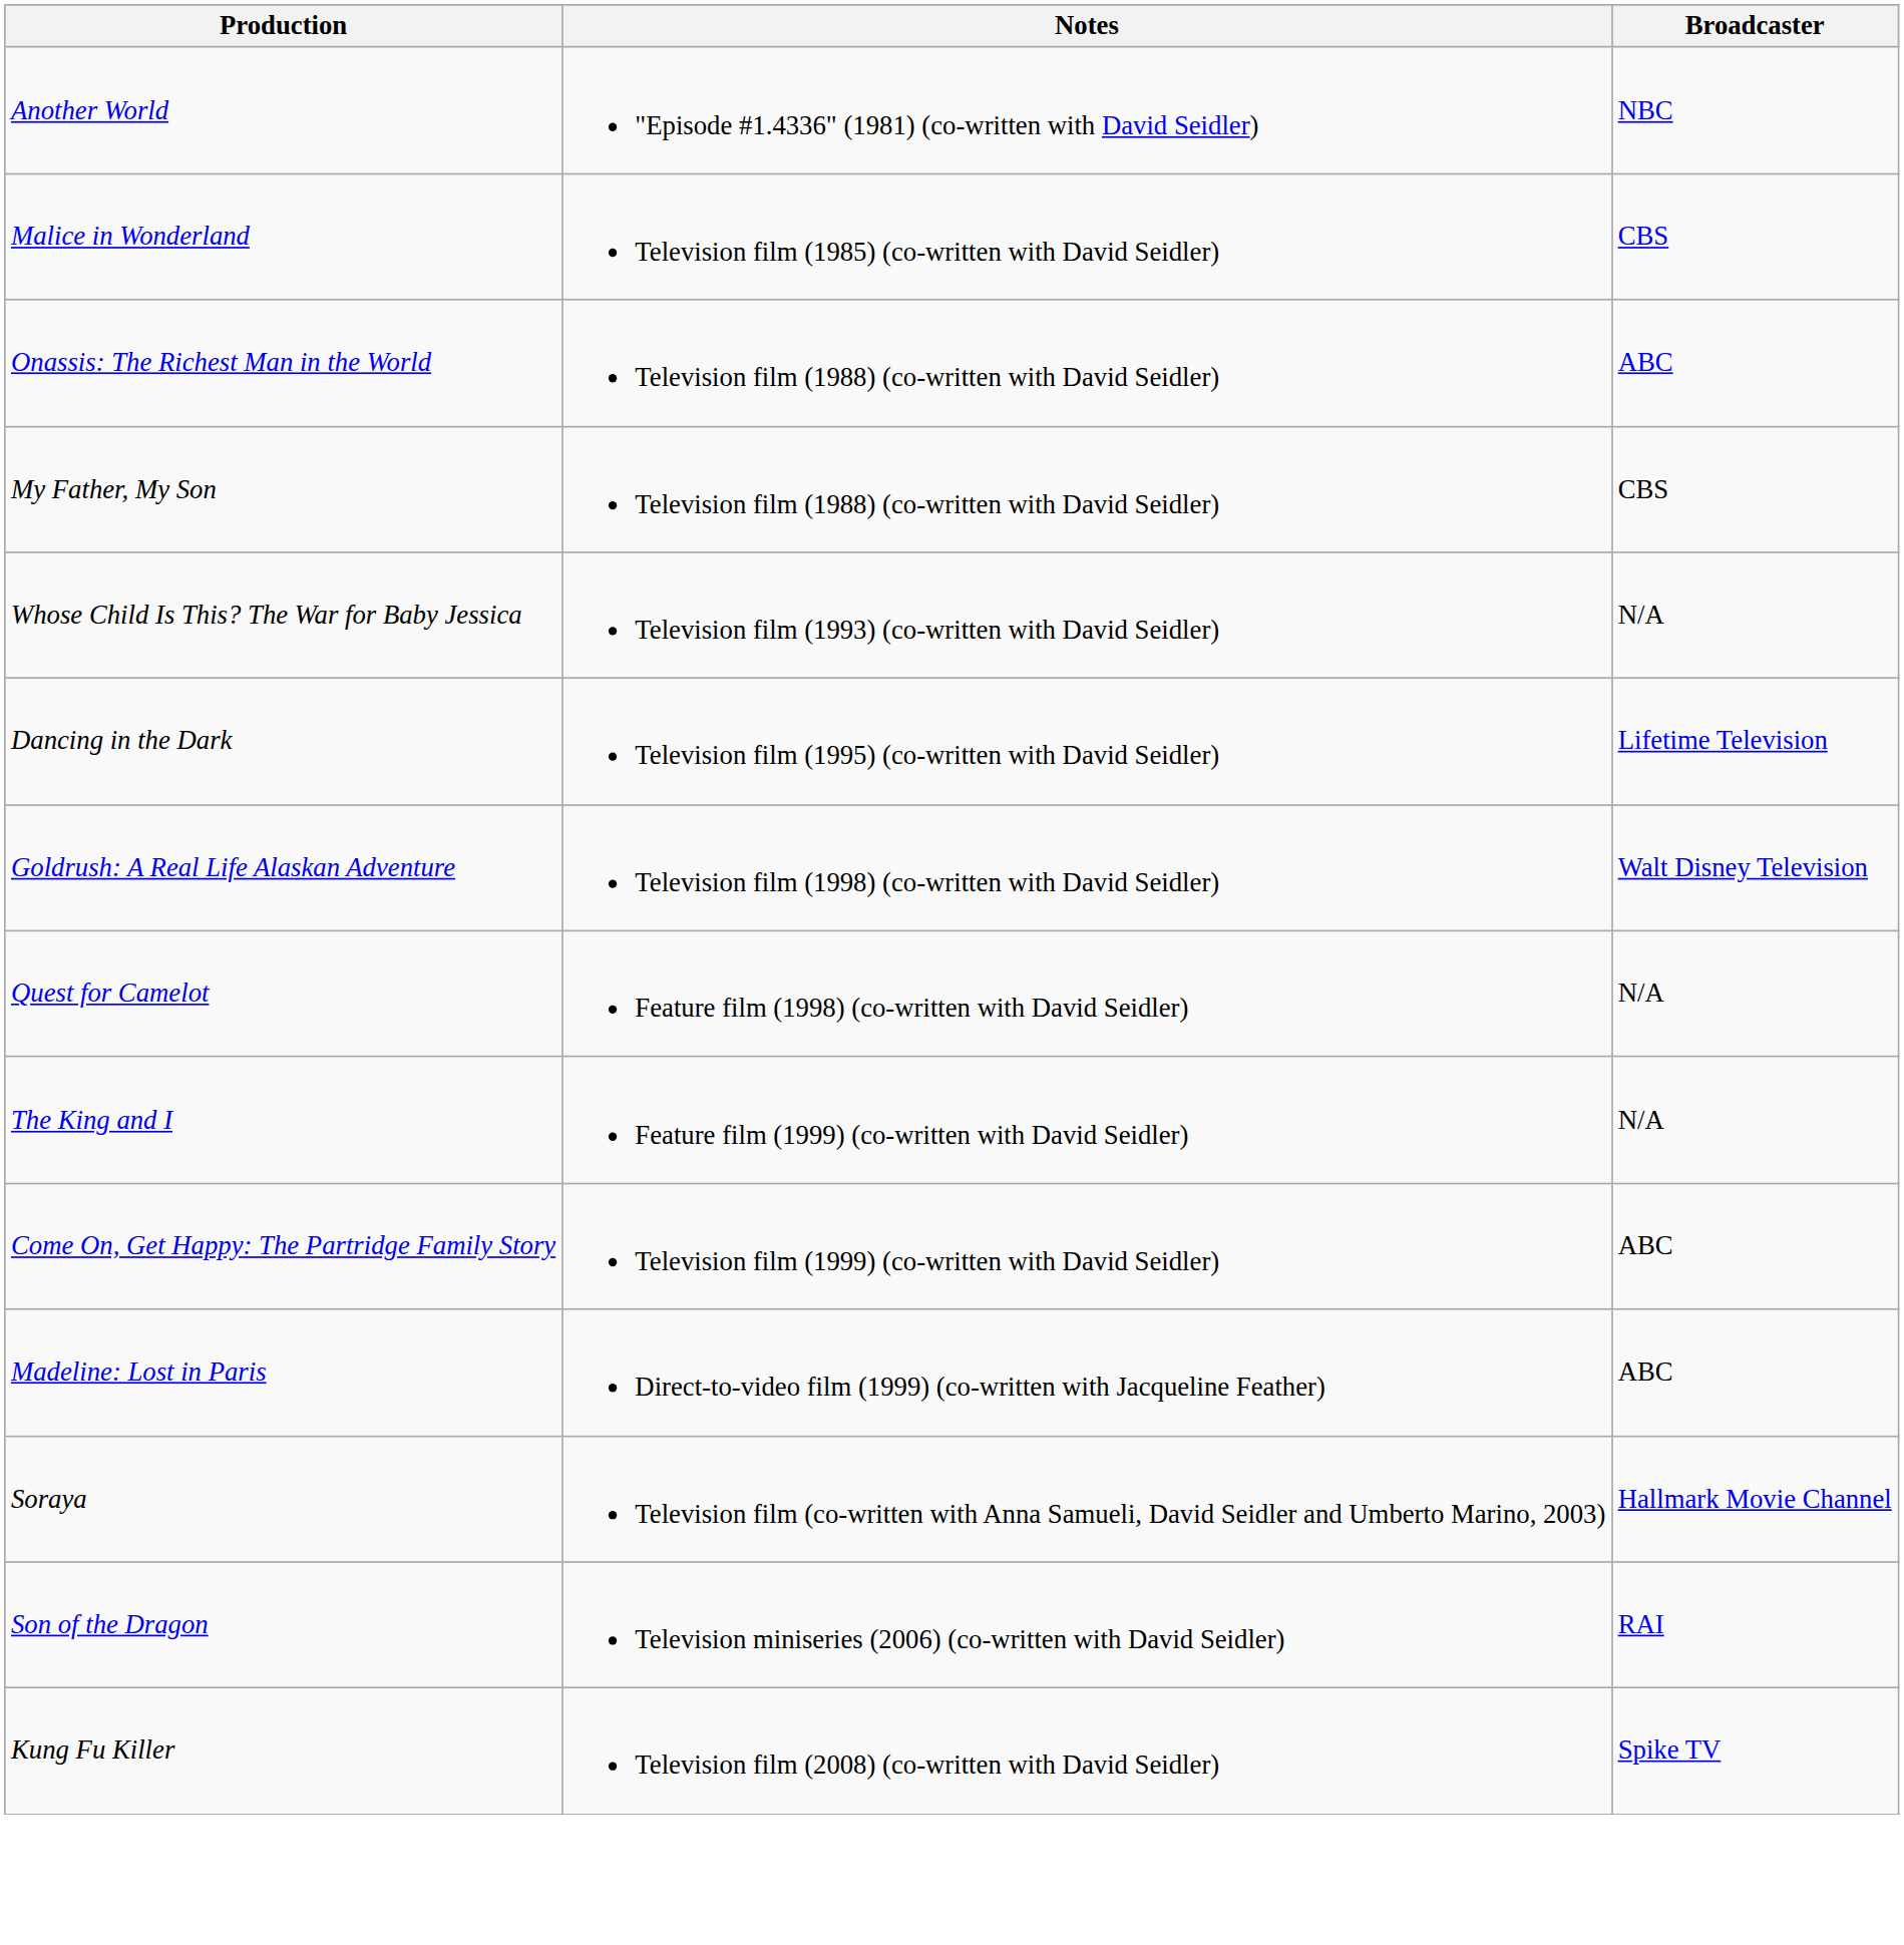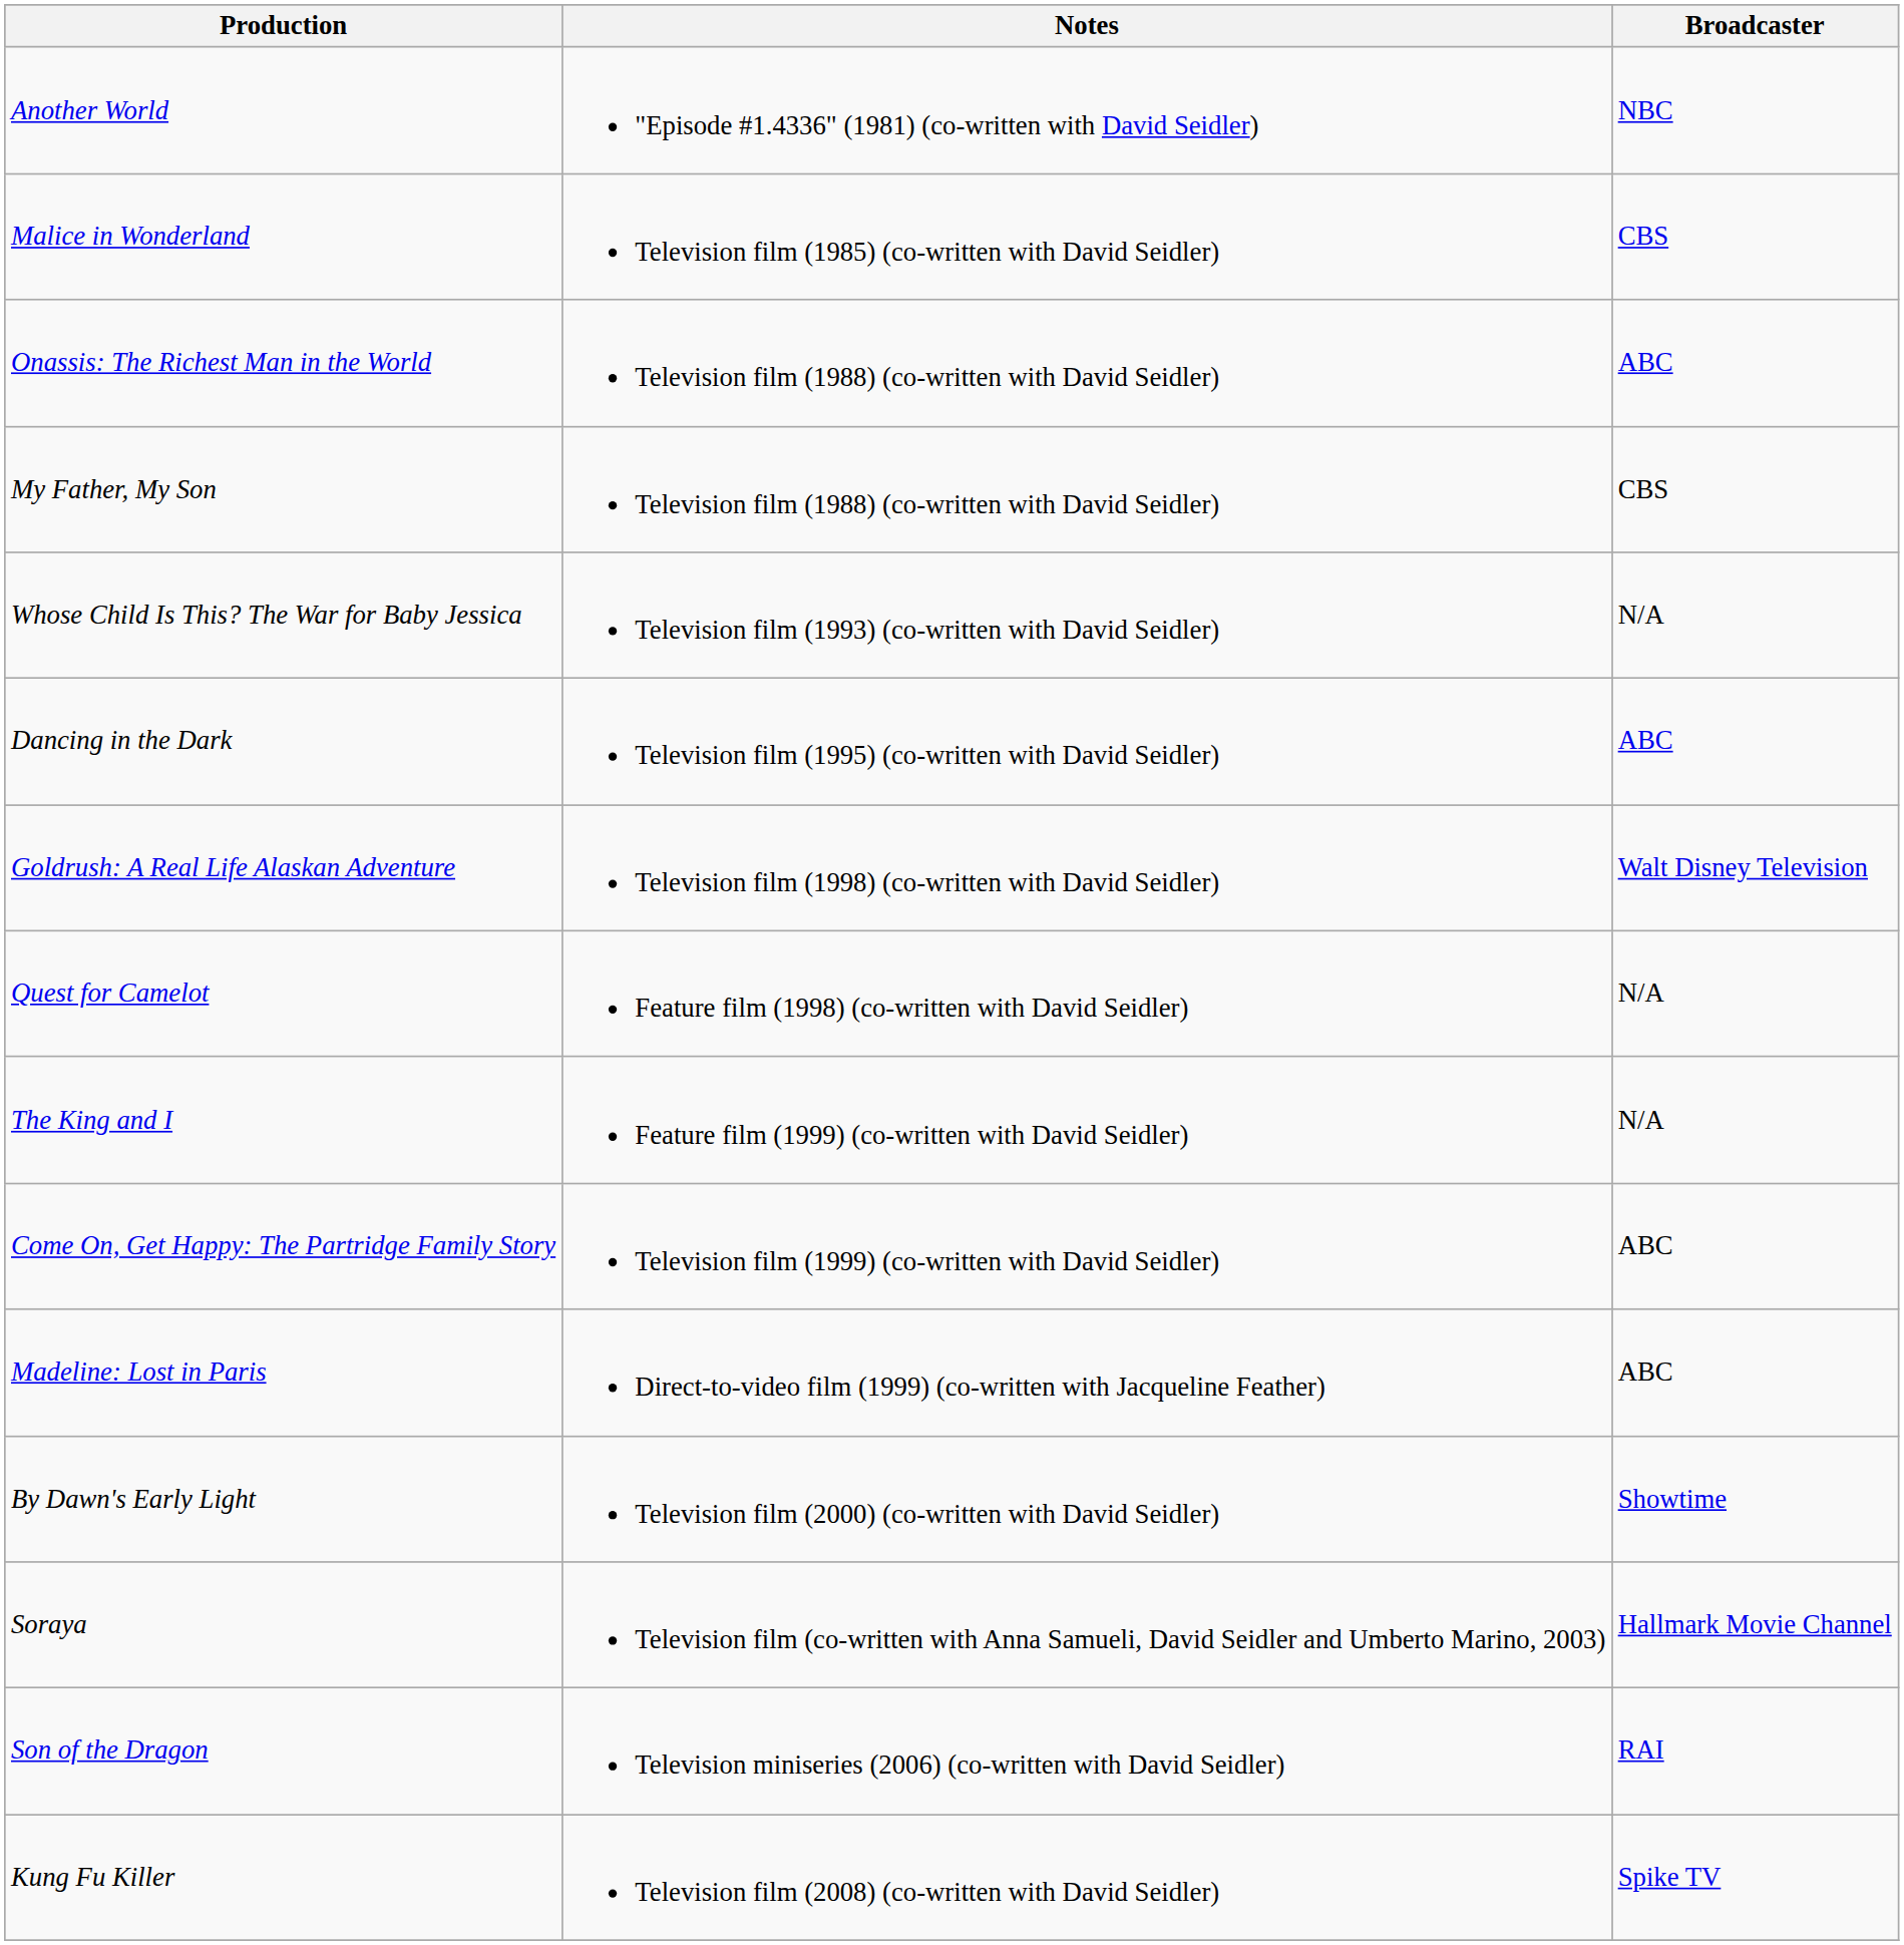Dancing in the Dark | Broadcaster: Lifetime Television -> ABC
+ row: By Dawn's Early Light | Television film (2000) (co-written with David Seidler) | Showtime
